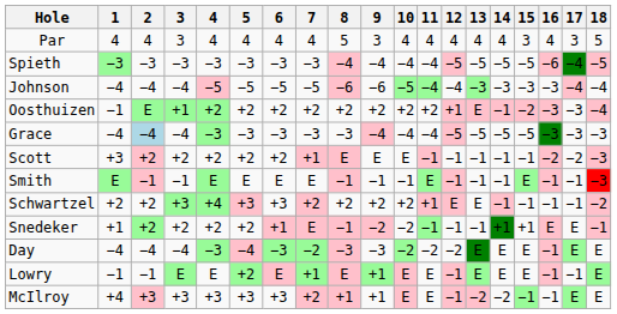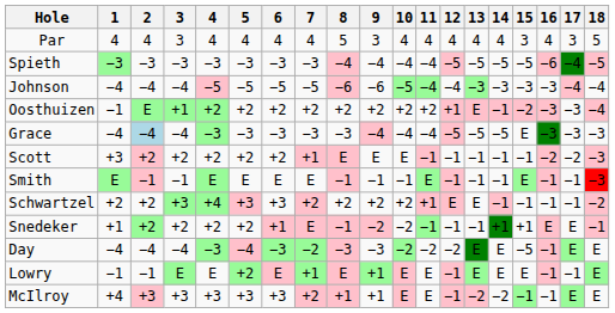Grace | 15: −5 -> E
Day | 15: E -> −5
